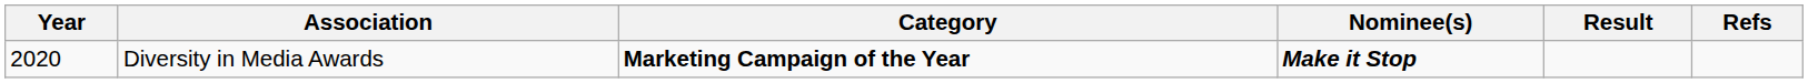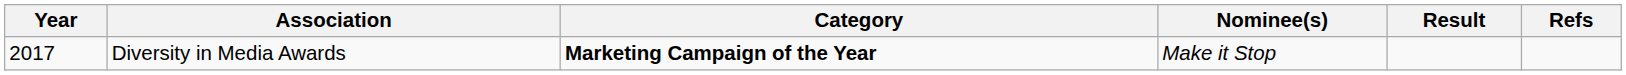Diversity in Media Awards | Year: 2020 -> 2017
Diversity in Media Awards | Nominee(s): bold -> normal
